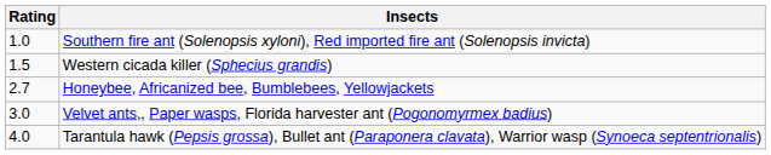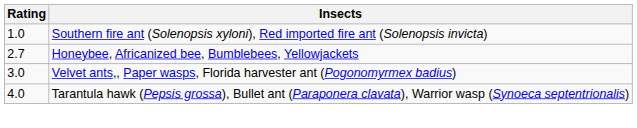- row: 1.5 | Western cicada killer (Sphecius grandis)
